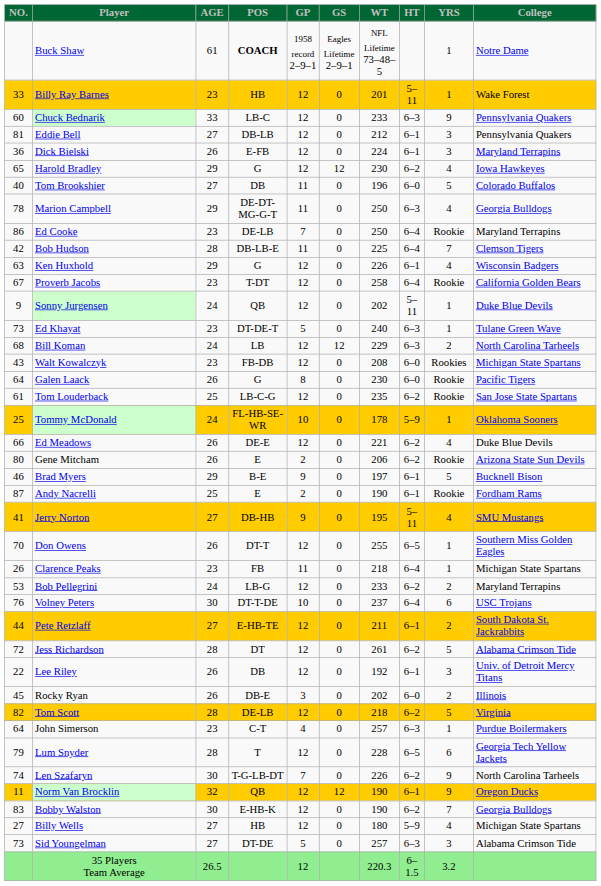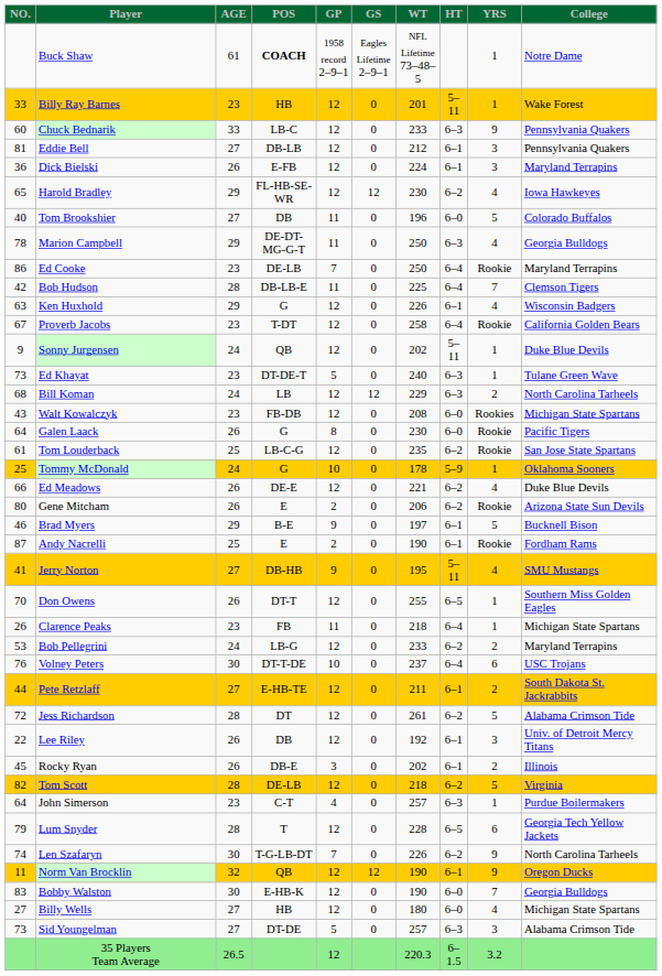Harold Bradley | POS: G -> FL-HB-SE-WR
Tommy McDonald | POS: FL-HB-SE-WR -> G
Rocky Ryan | HT: 6–0 -> 6–1
Bobby Walston | HT: 6–2 -> 6–0
Billy Wells | HT: 5–9 -> 6–0
